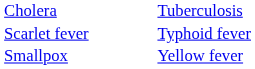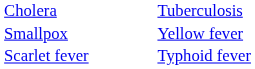rows swapped: Scarlet fever <-> Smallpox
